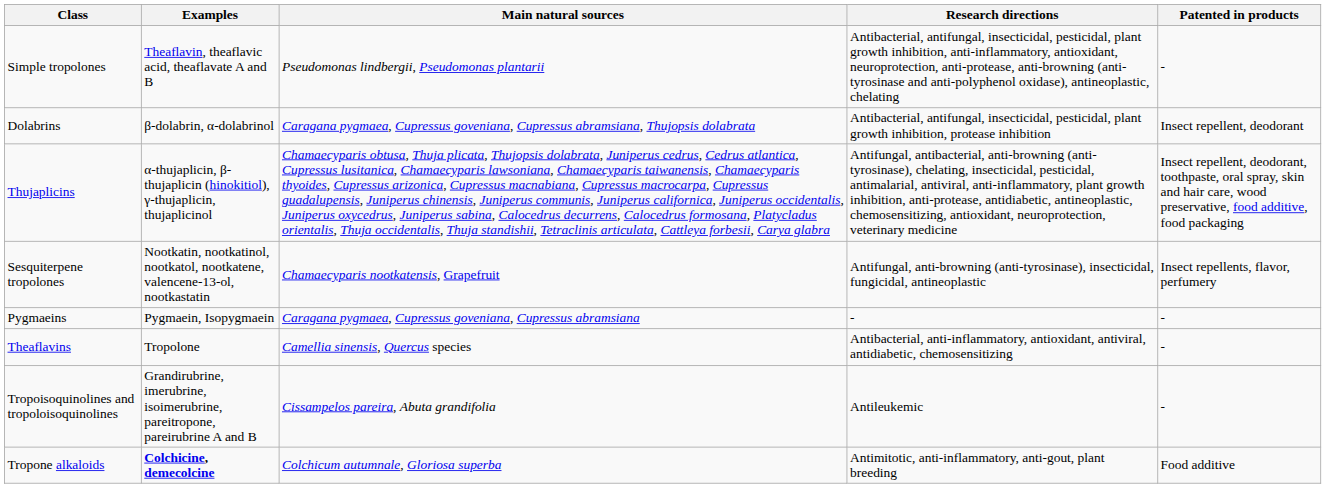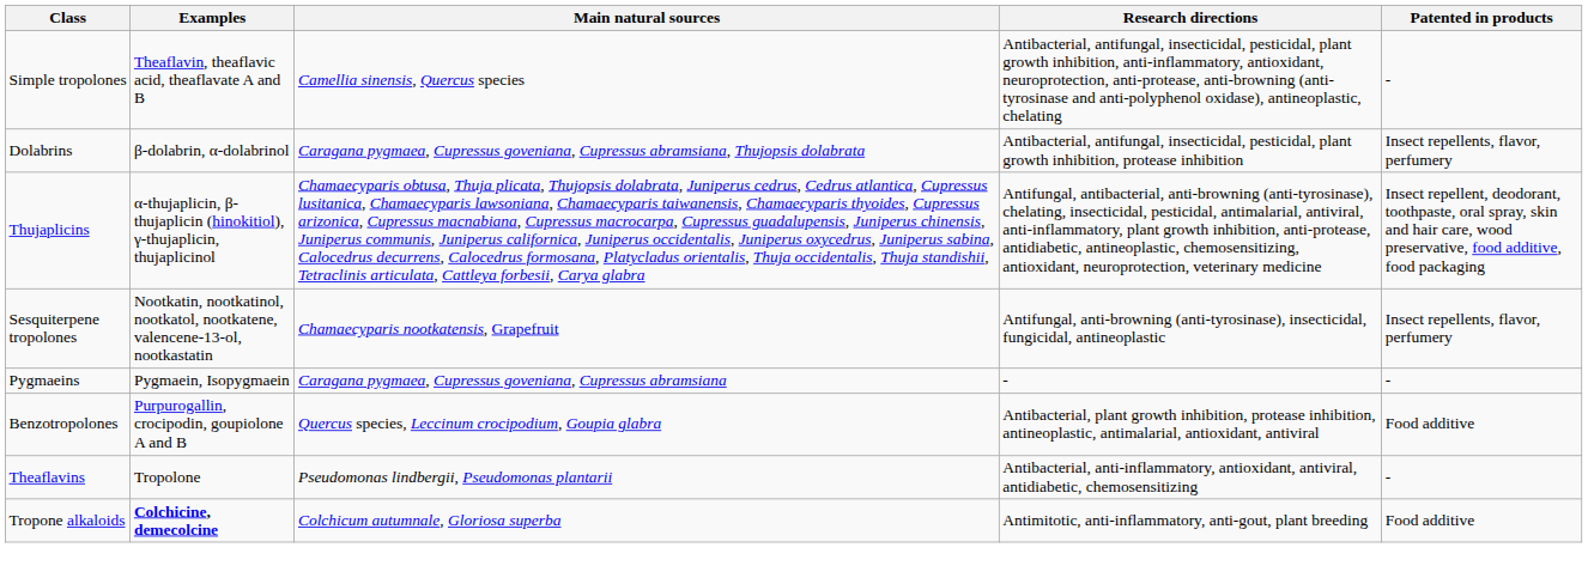Simple tropolones | Main natural sources: Pseudomonas lindbergii, Pseudomonas plantarii -> Camellia sinensis, Quercus species
Dolabrins | Patented in products: Insect repellent, deodorant -> Insect repellents, flavor, perfumery
+ row: Benzotropolones | Purpurogallin, crocipodin, goupiolone A and B | Quercus species, Leccinum crocipodium, Goupia glabra | Antibacterial, plant growth inhibition, protease inhibition, antineoplastic, antimalarial, antioxidant, antiviral | Food additive
Theaflavins | Main natural sources: Camellia sinensis, Quercus species -> Pseudomonas lindbergii, Pseudomonas plantarii
- row: Tropoisoquinolines and tropoloisoquinolines | Grandirubrine, imerubrine, isoimerubrine, pareitropone, pareirubrine A and B | Cissampelos pareira, Abuta grandifolia | Antileukemic | -
